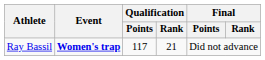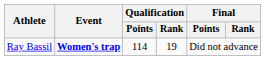Ray Bassil | Qualification / Points: 117 -> 114
Ray Bassil | Qualification / Rank: 21 -> 19
